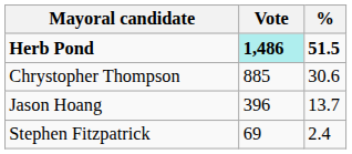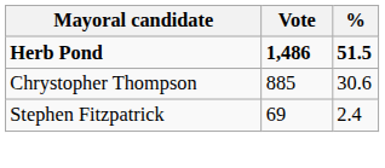Herb Pond | Vote: paleturquoise background -> no background
- row: Jason Hoang | 396 | 13.7
